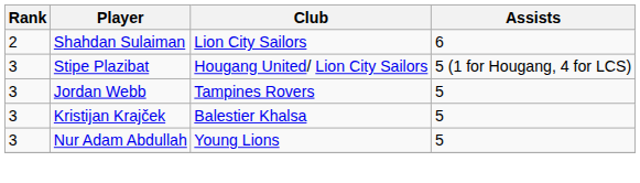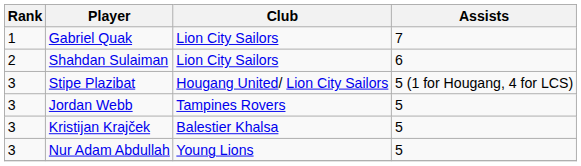+ row: 1 | Gabriel Quak | Lion City Sailors | 7
